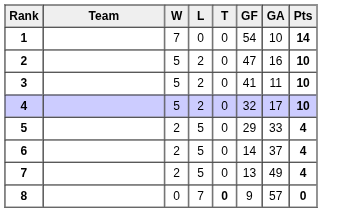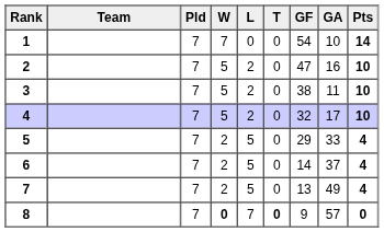+ column: Pld | 7 | 7 | 7 | 7 | 7 | 7 | 7 | 7
3 | GF: 41 -> 38
8 | W: normal -> bold
